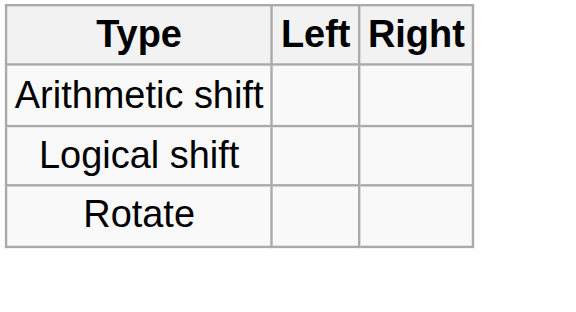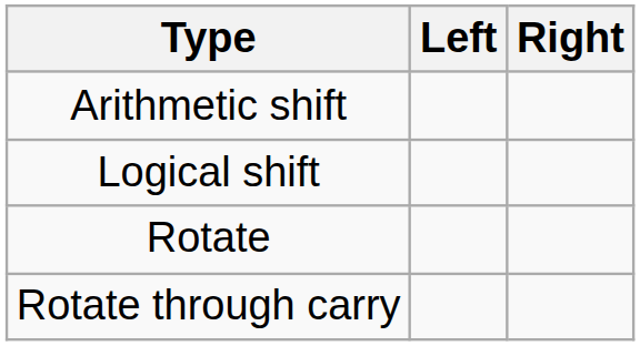+ row: Rotate through carry
